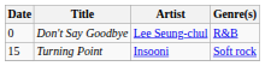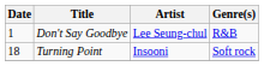Don't Say Goodbye | Date: 0 -> 1
Turning Point | Date: 15 -> 18
